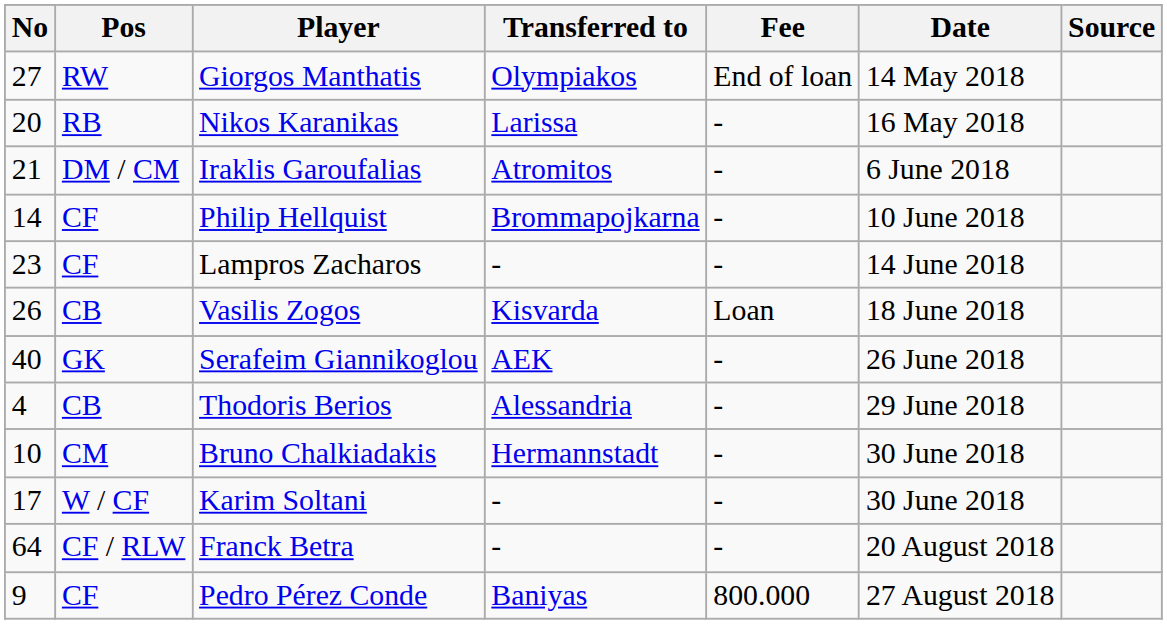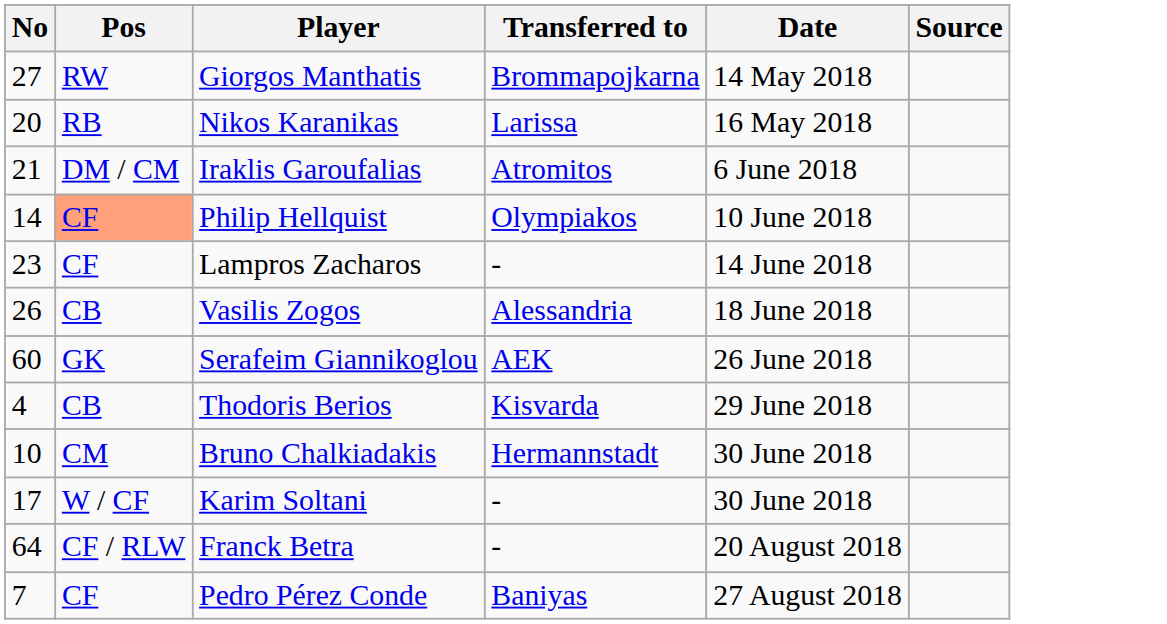- column: Fee | End of loan | - | - | - | - | Loan | - | - | - | - | - | 800.000
Giorgos Manthatis | Transferred to: Olympiakos -> Brommapojkarna
Philip Hellquist | Pos: no background -> lightsalmon background
Philip Hellquist | Transferred to: Brommapojkarna -> Olympiakos
Vasilis Zogos | Transferred to: Kisvarda -> Alessandria
Serafeim Giannikoglou | No: 40 -> 60
Thodoris Berios | Transferred to: Alessandria -> Kisvarda
Pedro Pérez Conde | No: 9 -> 7
